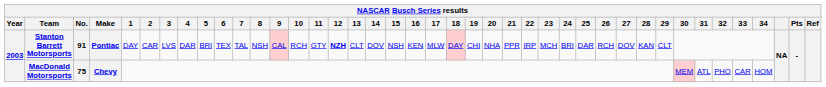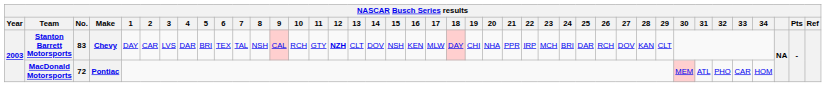Stanton Barrett Motorsports | No.: 91 -> 83
Stanton Barrett Motorsports | Make: Pontiac -> Chevy
MacDonald Motorsports | No.: 75 -> 72
MacDonald Motorsports | Make: Chevy -> Pontiac
